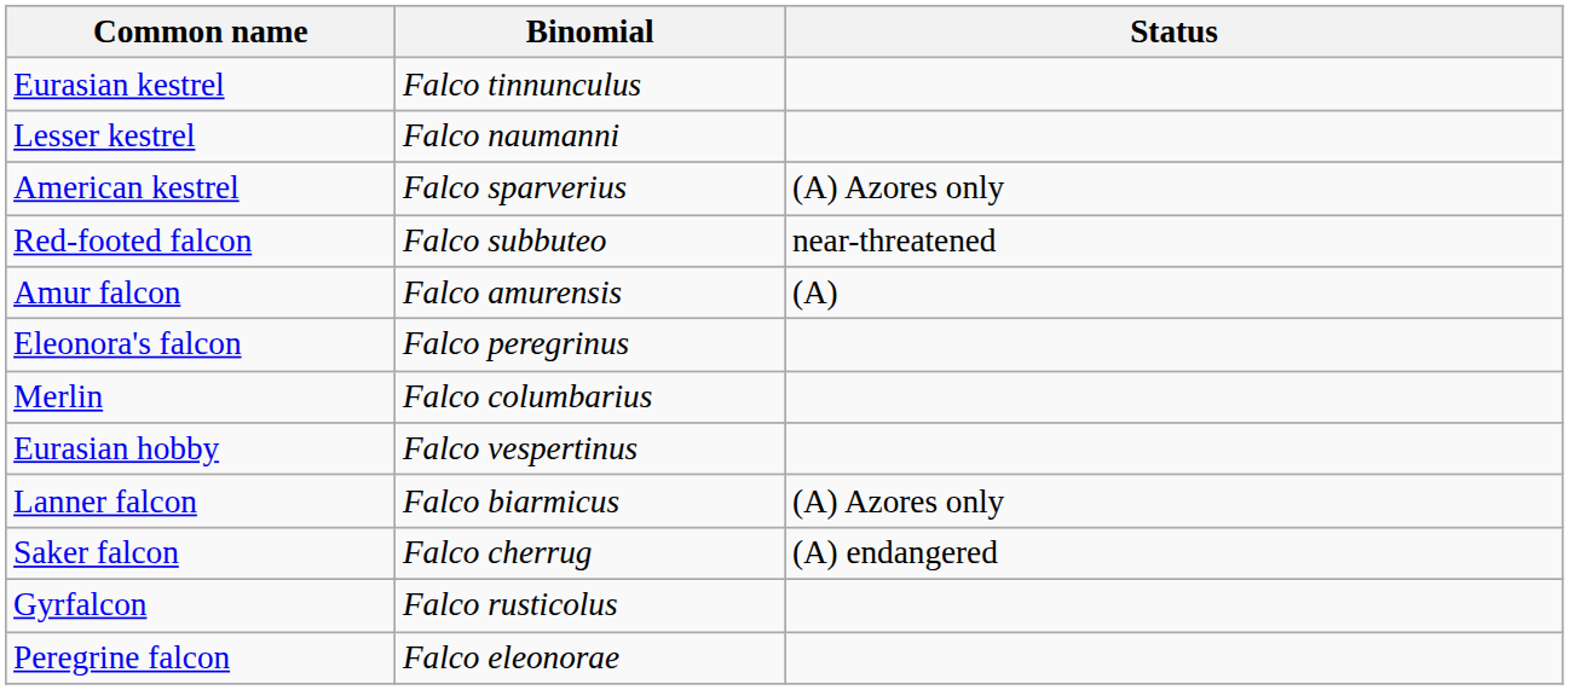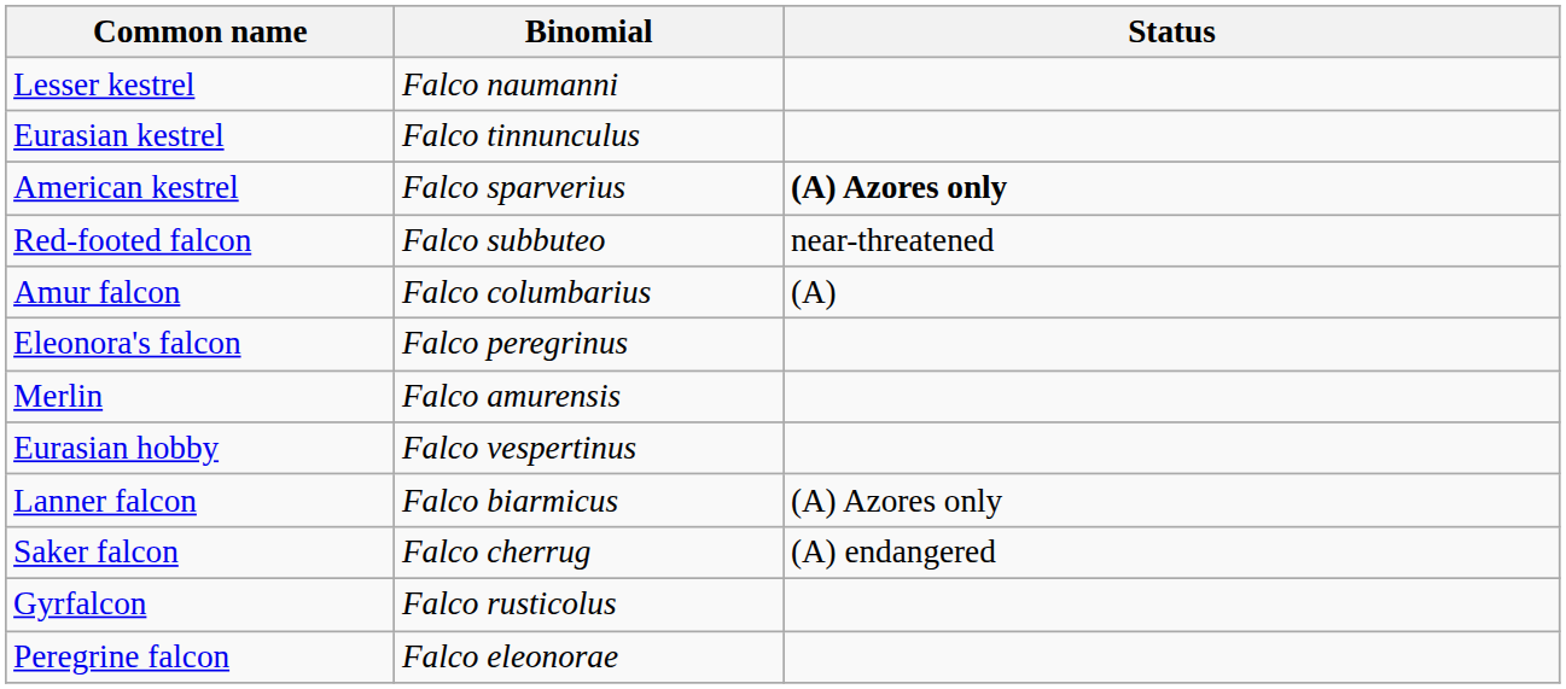rows swapped: Lesser kestrel <-> Eurasian kestrel
American kestrel | Status: normal -> bold
Amur falcon | Binomial: Falco amurensis -> Falco columbarius
Merlin | Binomial: Falco columbarius -> Falco amurensis
